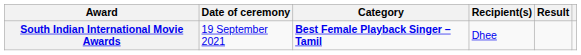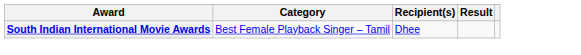- column: Date of ceremony | 19 September 2021
South Indian International Movie Awards | Category: bold -> normal
